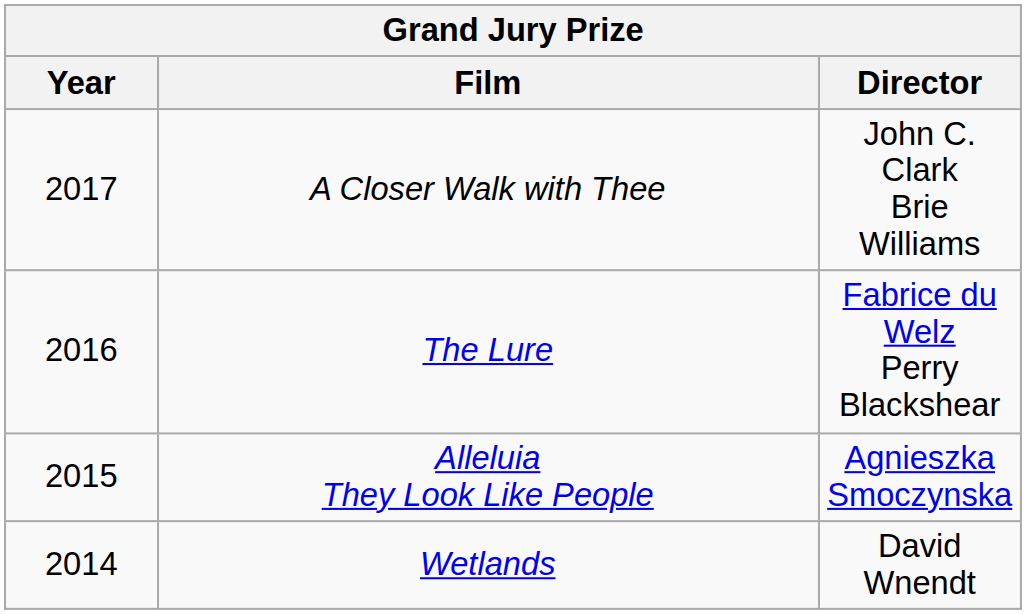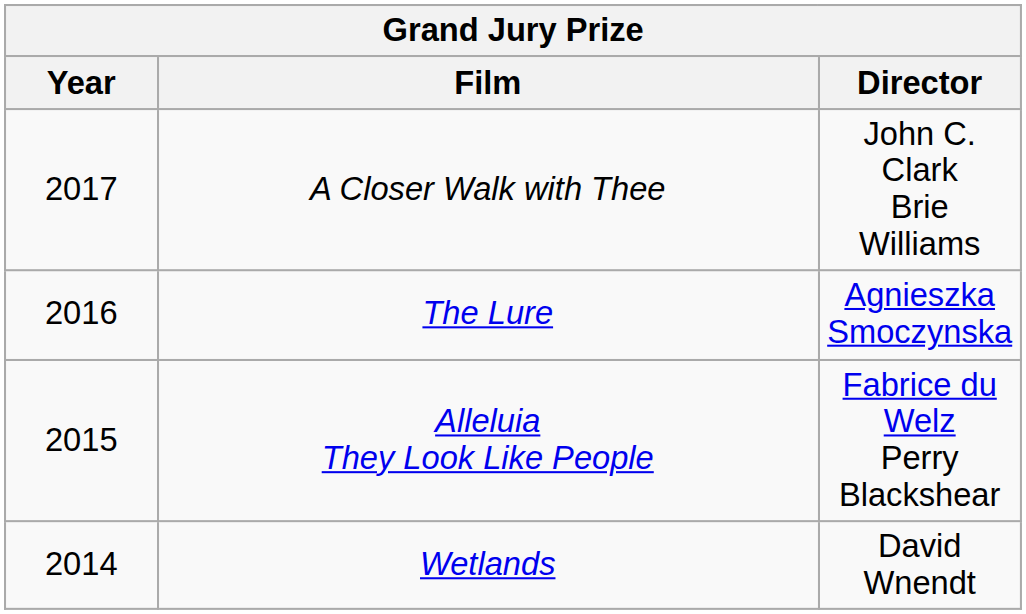The Lure | Director: Fabrice du Welz Perry Blackshear -> Agnieszka Smoczynska
Alleluia They Look Like People | Director: Agnieszka Smoczynska -> Fabrice du Welz Perry Blackshear
